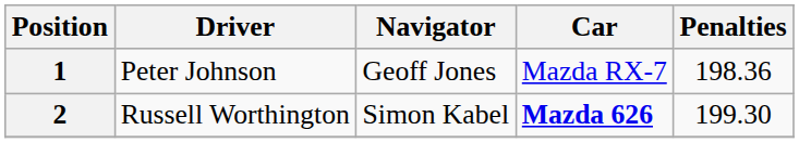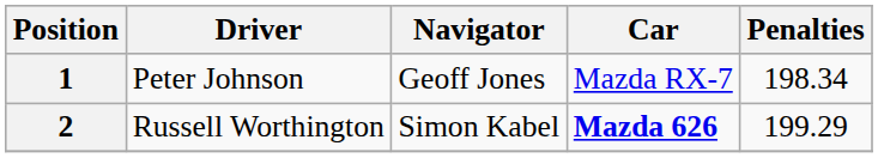1 | Penalties: 198.36 -> 198.34
2 | Penalties: 199.30 -> 199.29
